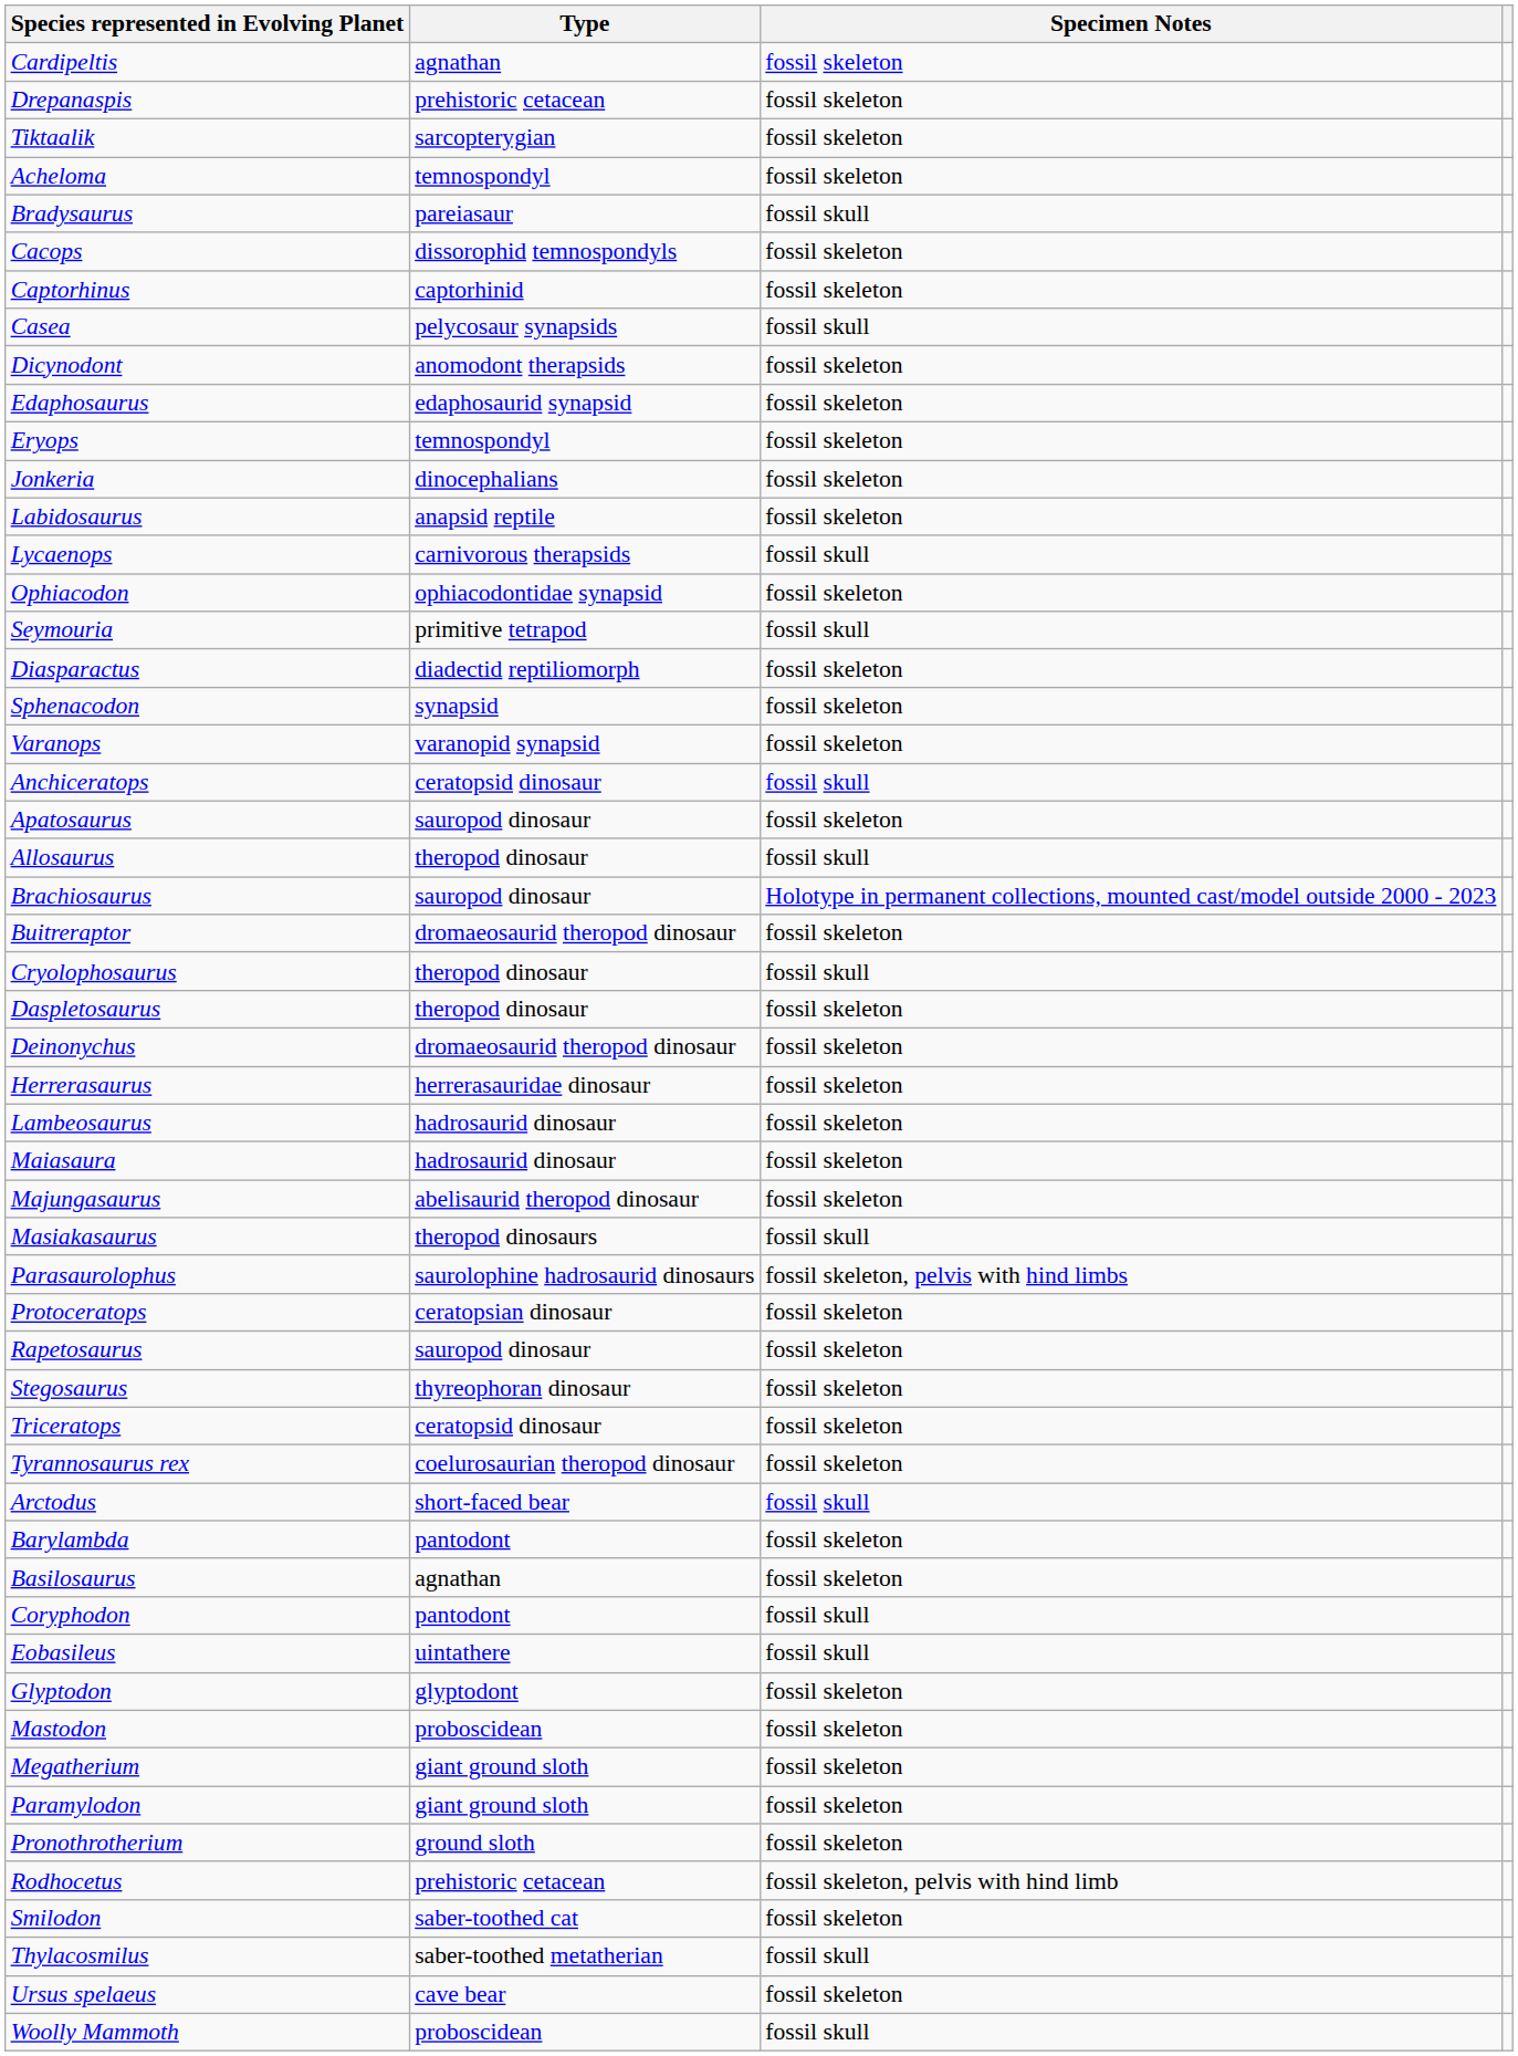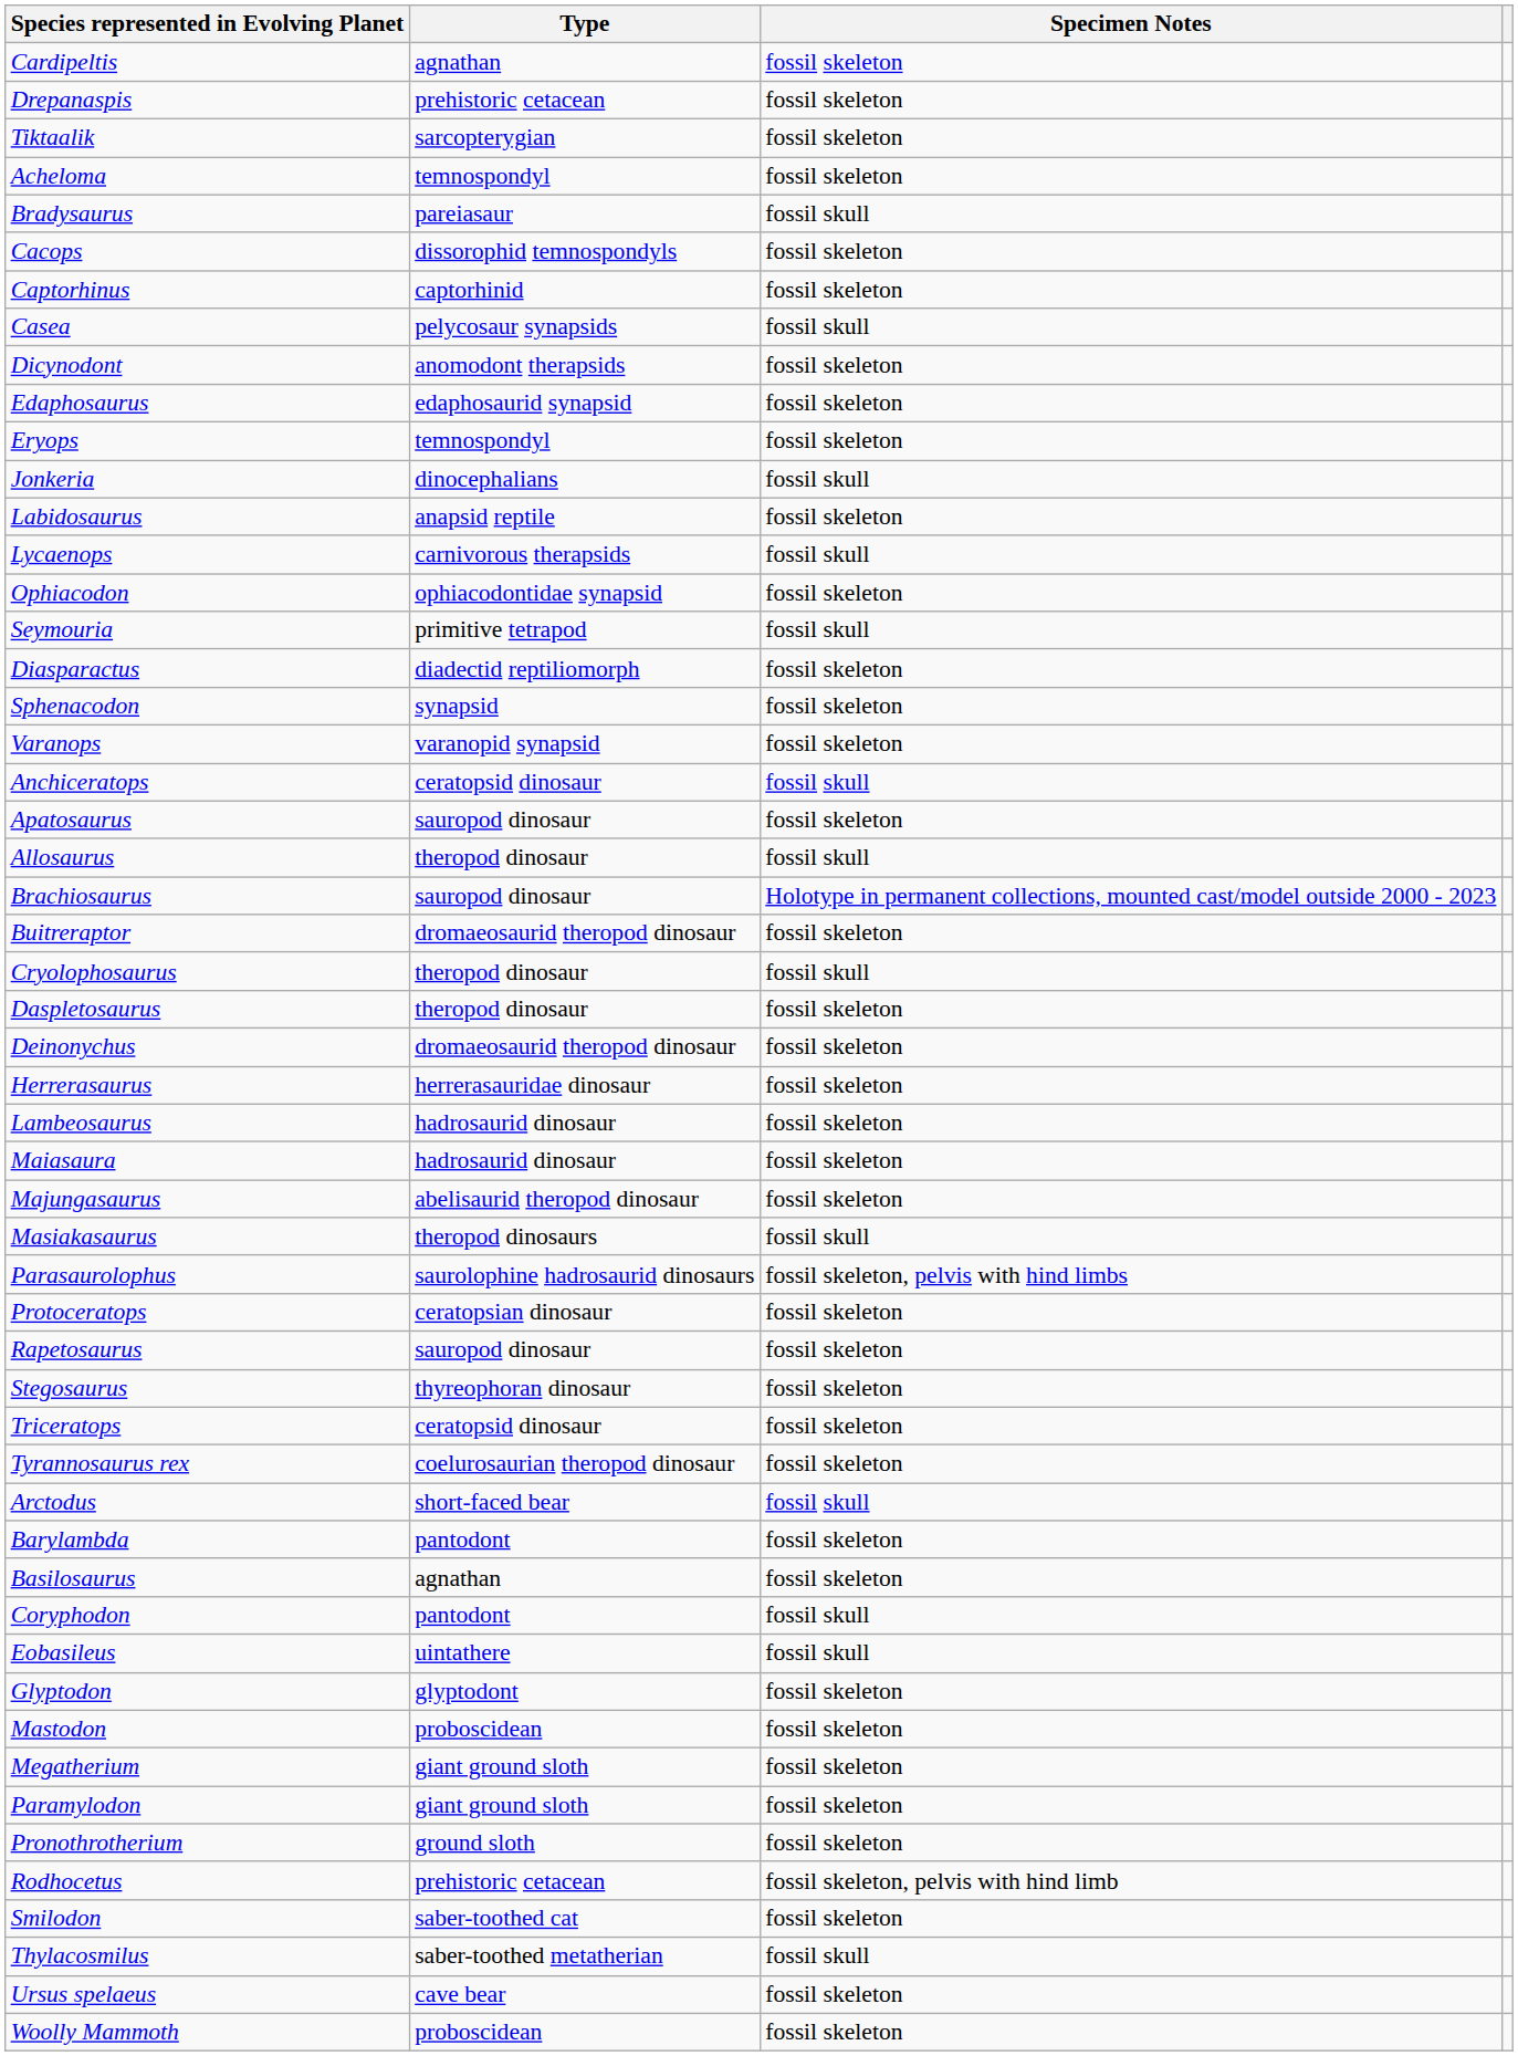Jonkeria | Specimen Notes: fossil skeleton -> fossil skull
Woolly Mammoth | Specimen Notes: fossil skull -> fossil skeleton
